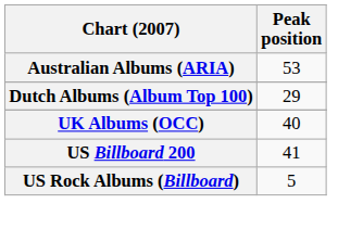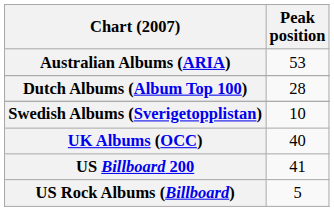Dutch Albums (Album Top 100) | Peak position: 29 -> 28
+ row: Swedish Albums (Sverigetopplistan) | 10
